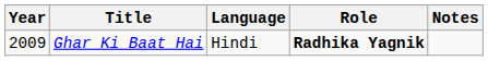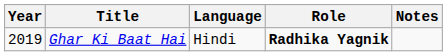Ghar Ki Baat Hai | Year: 2009 -> 2019
